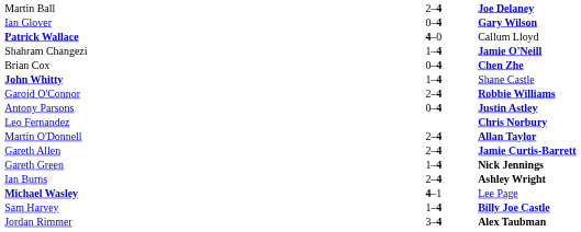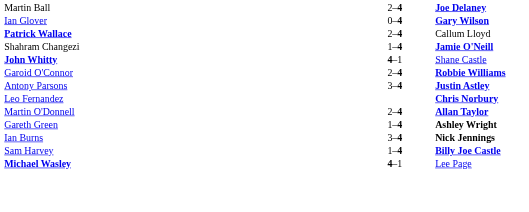Patrick Wallace | column 2: 4–0 -> 2–4
- row: Brian Cox | 0–4 | Chen Zhe
John Whitty | column 2: 1–4 -> 4–1
Antony Parsons | column 2: 0–4 -> 3–4
- row: Gareth Allen | 2–4 | Jamie Curtis-Barrett
Gareth Green | column 3: Nick Jennings -> Ashley Wright
Ian Burns | column 2: 2–4 -> 3–4
Ian Burns | column 3: Ashley Wright -> Nick Jennings
rows swapped: Sam Harvey <-> Michael Wasley
- row: Jordan Rimmer | 3–4 | Alex Taubman
